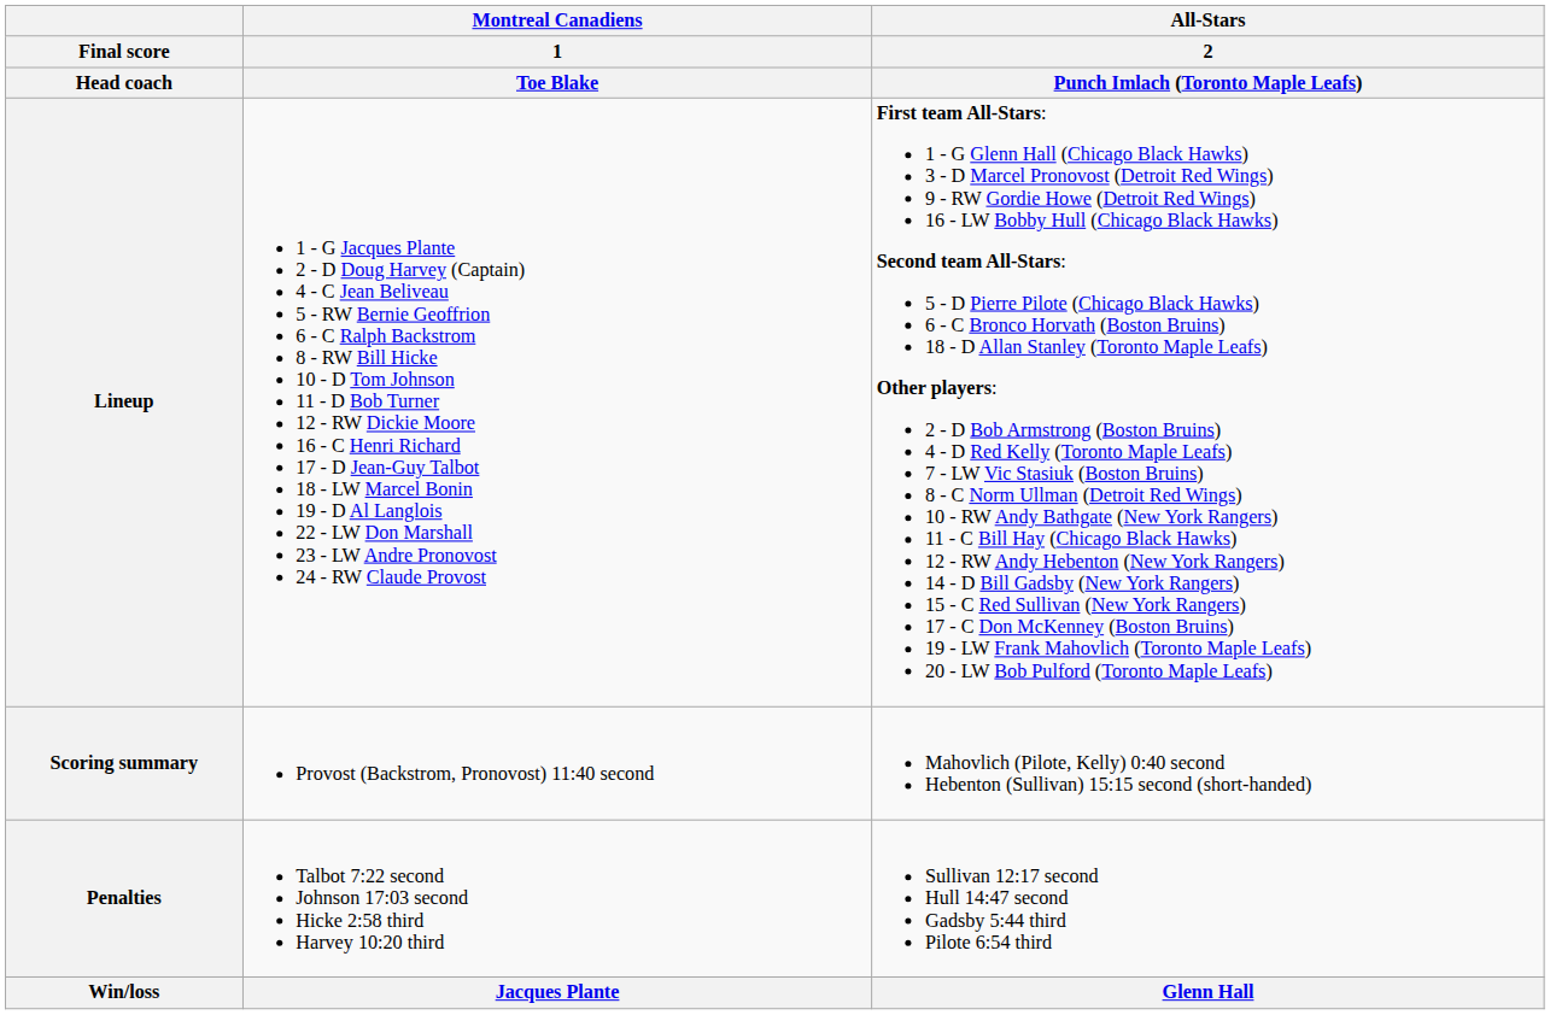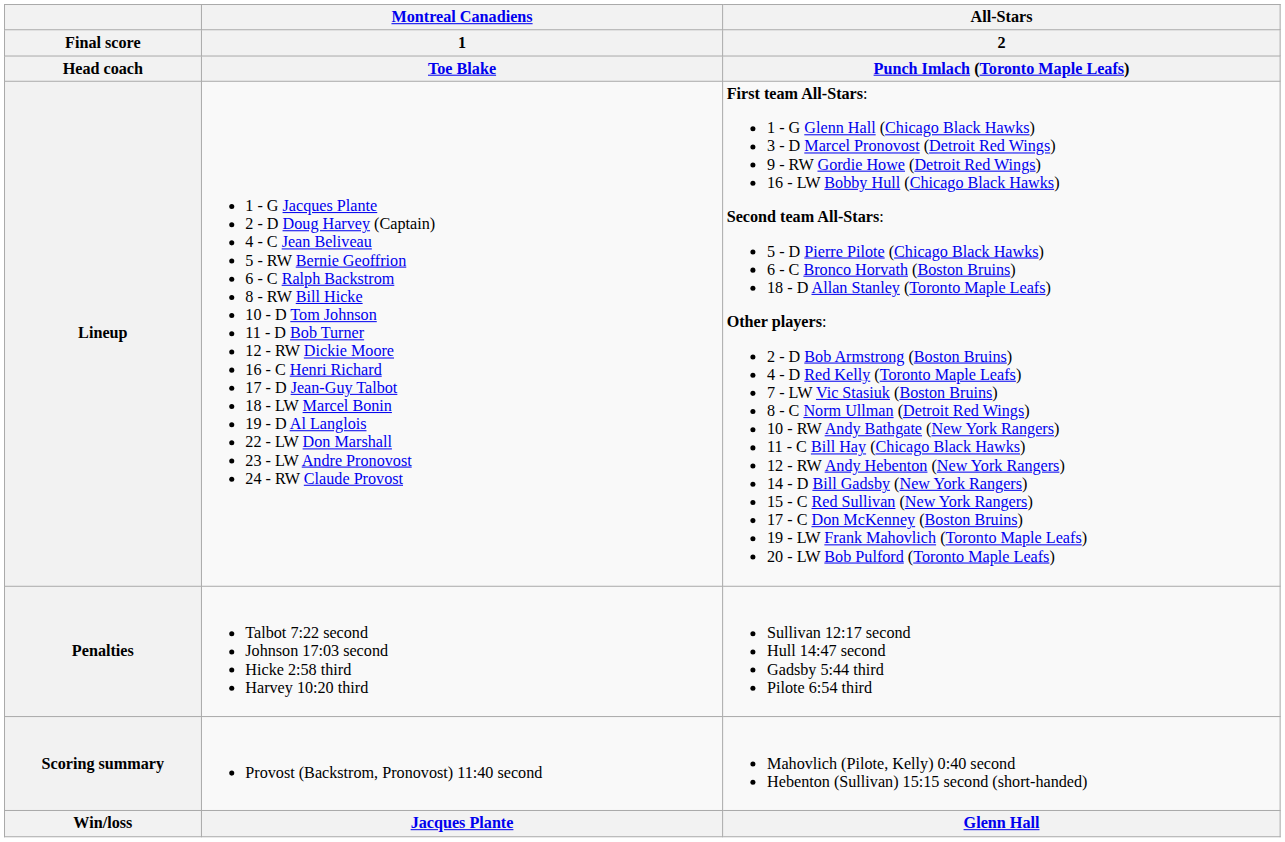rows swapped: Scoring summary <-> Penalties
